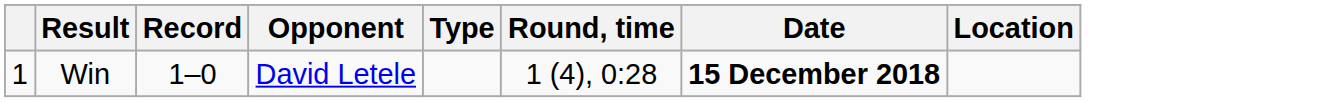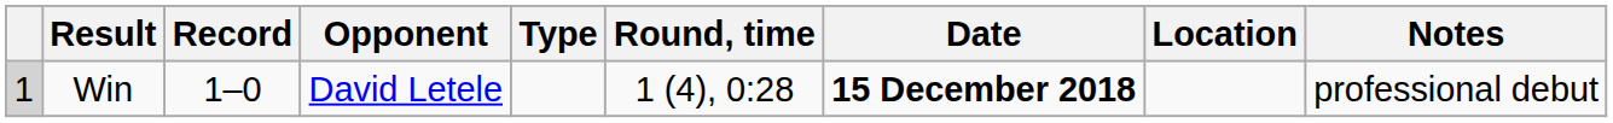+ column: Notes | professional debut
Win | column 1: no background -> lightgrey background
